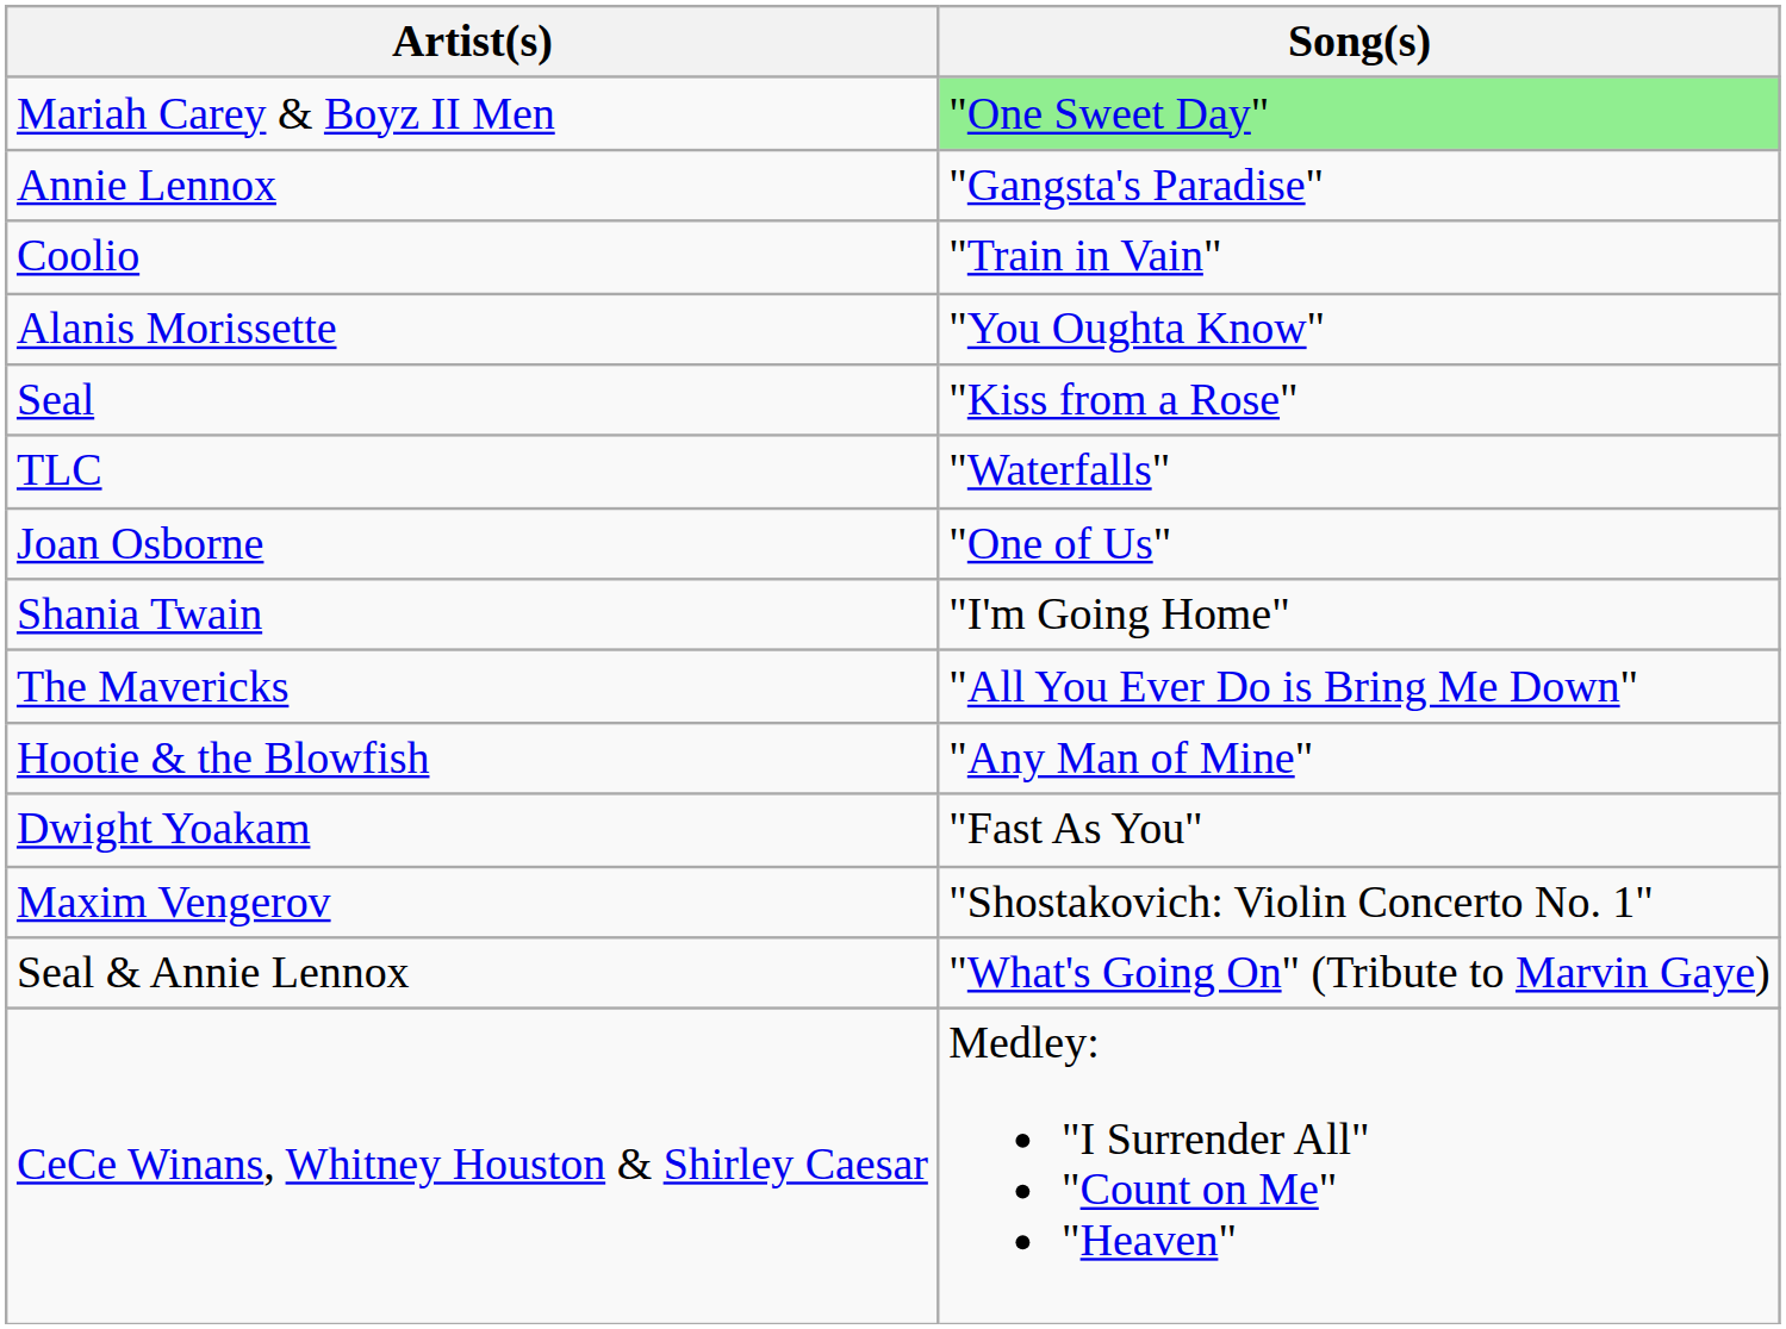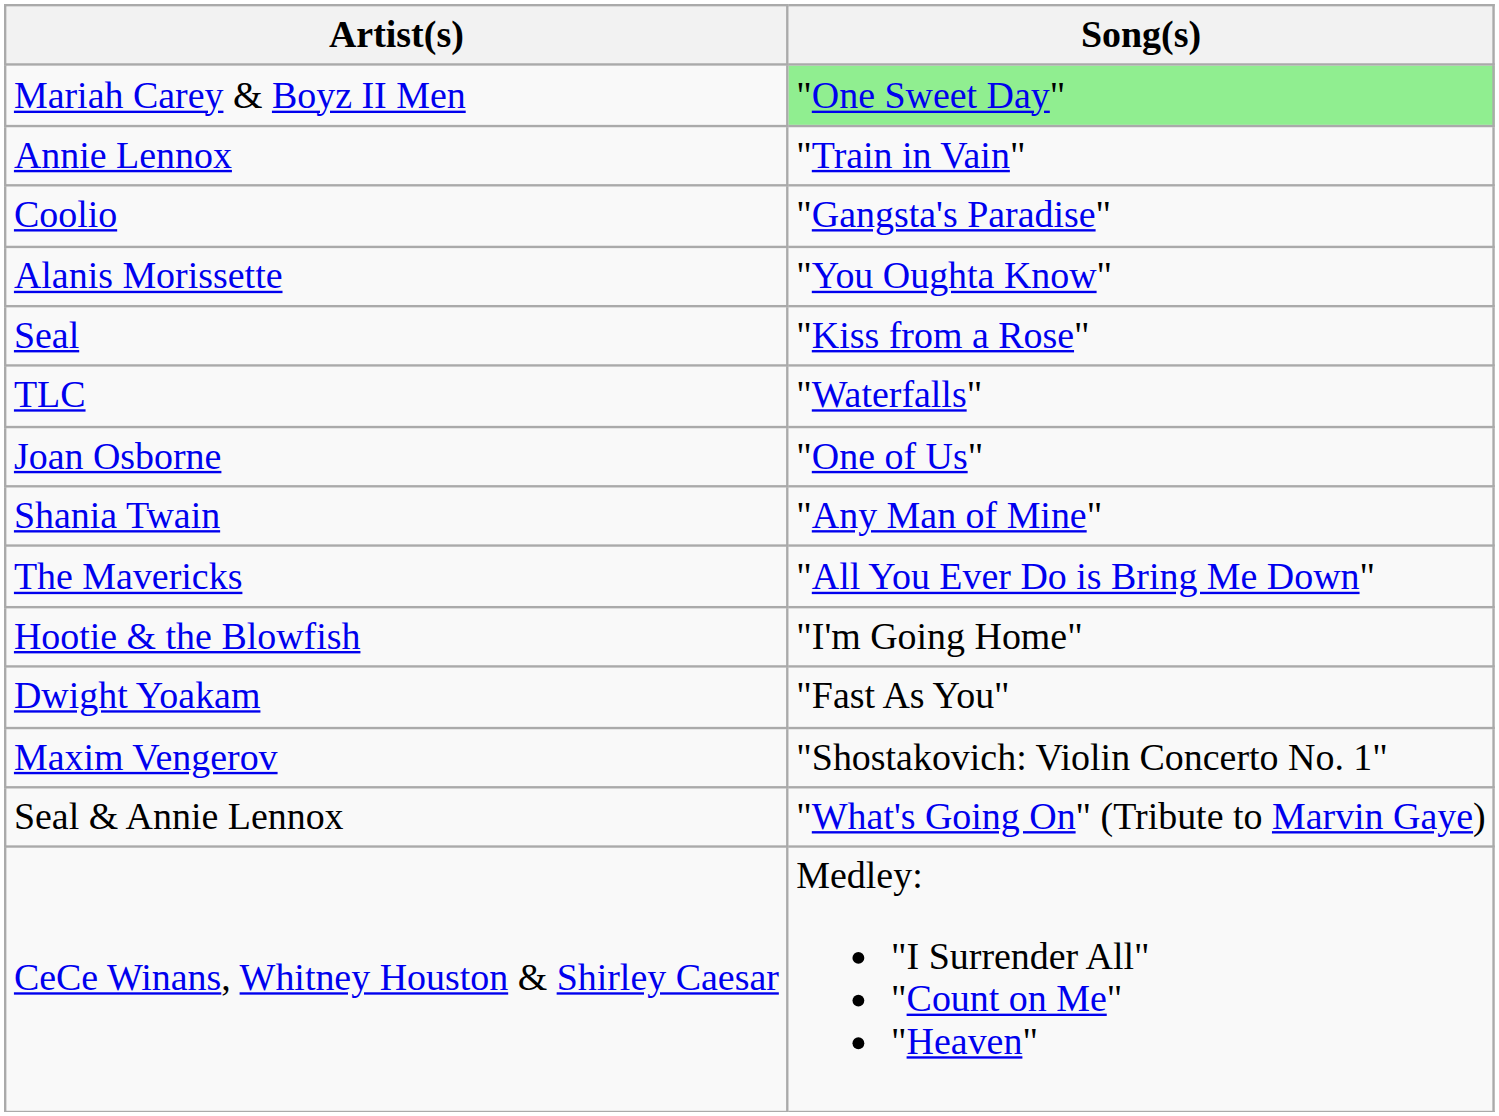Annie Lennox | Song(s): "Gangsta's Paradise" -> "Train in Vain"
Coolio | Song(s): "Train in Vain" -> "Gangsta's Paradise"
Shania Twain | Song(s): "I'm Going Home" -> "Any Man of Mine"
Hootie & the Blowfish | Song(s): "Any Man of Mine" -> "I'm Going Home"
